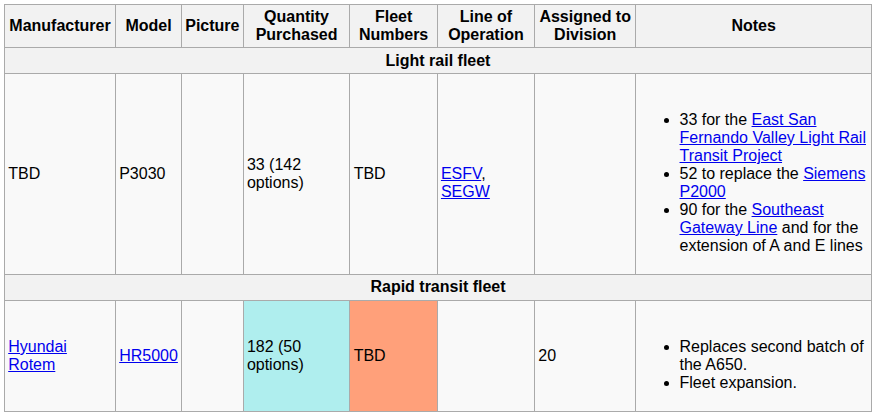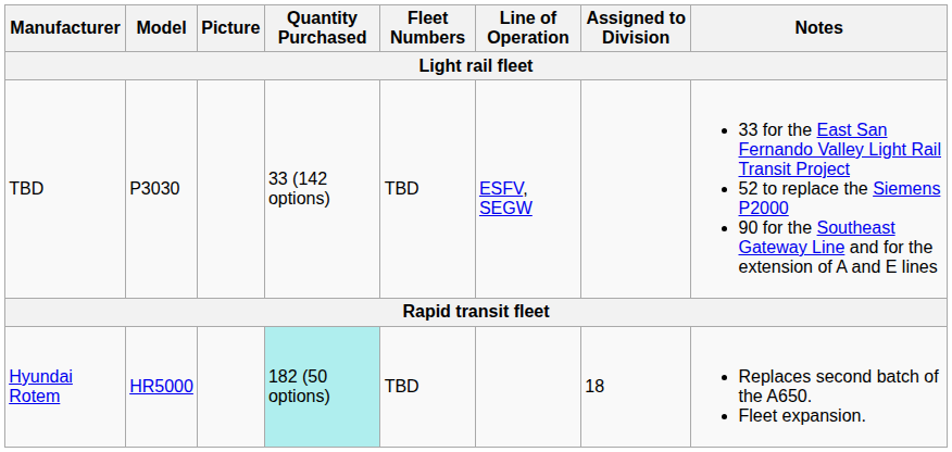Hyundai Rotem | Fleet Numbers: lightsalmon background -> no background
Hyundai Rotem | Assigned to Division: 20 -> 18
